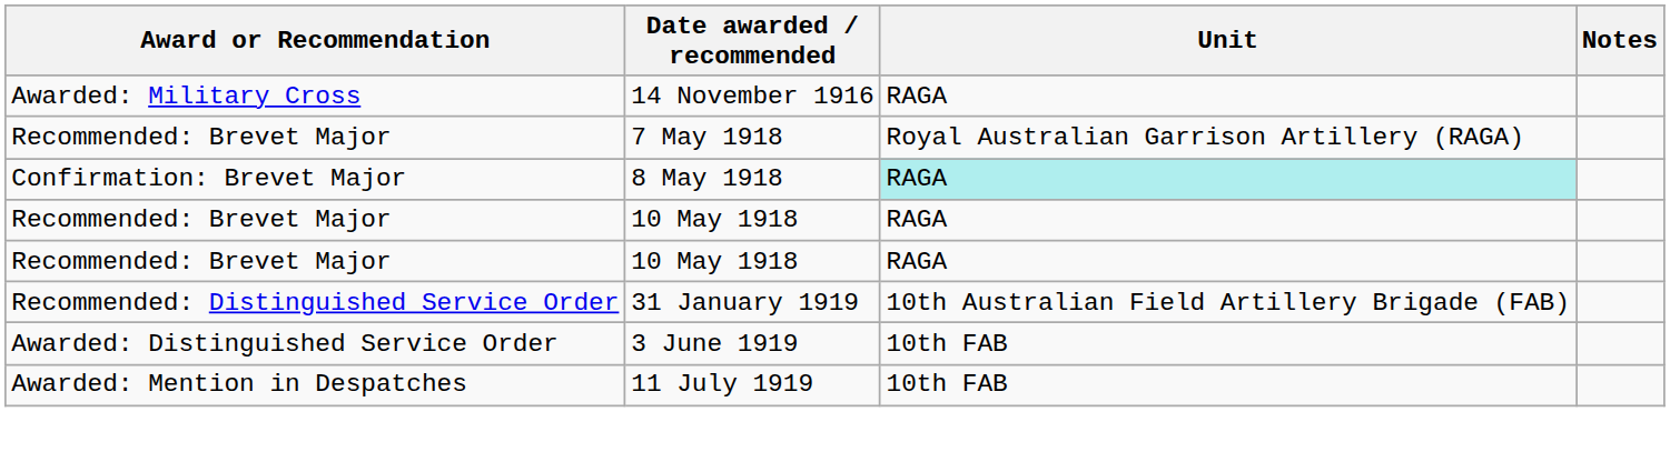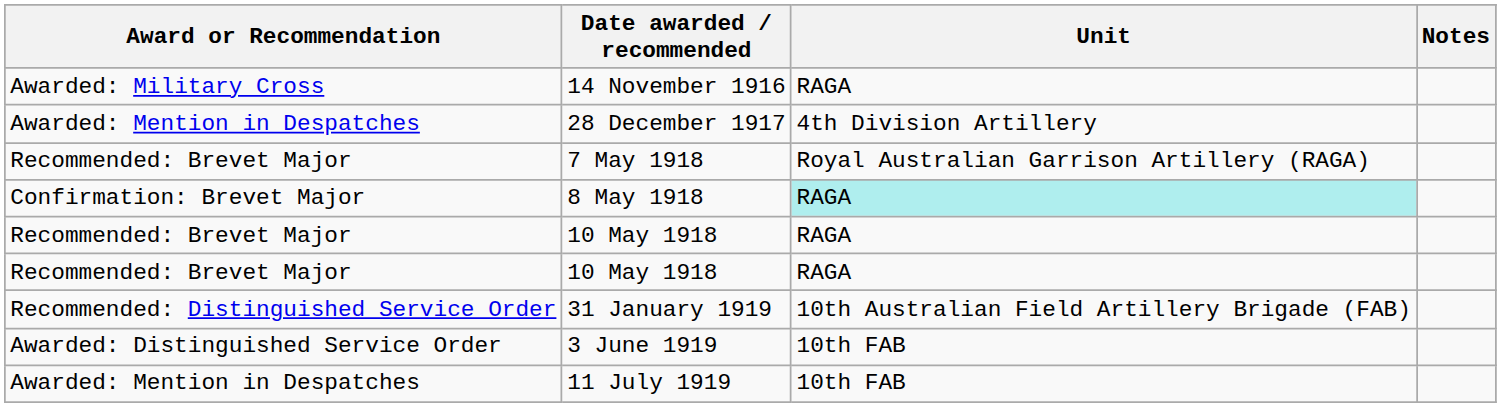+ row: Awarded: Mention in Despatches | 28 December 1917 | 4th Division Artillery
